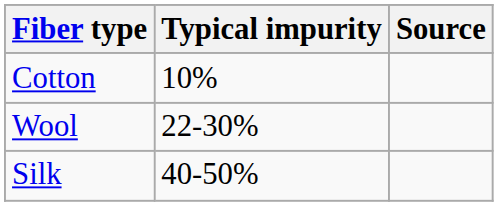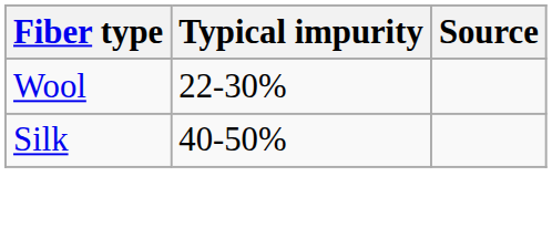- row: Cotton | 10%
